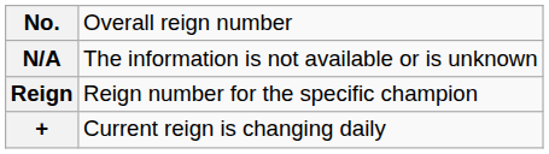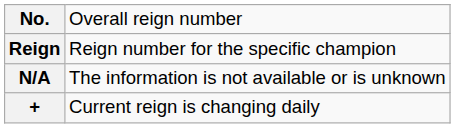rows swapped: Reign <-> N/A
